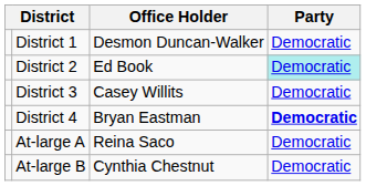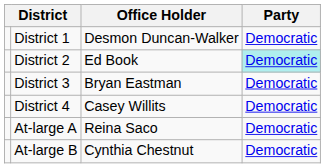District 3 | Office Holder: Casey Willits -> Bryan Eastman
District 4 | Office Holder: Bryan Eastman -> Casey Willits
District 4 | Party: bold -> normal
